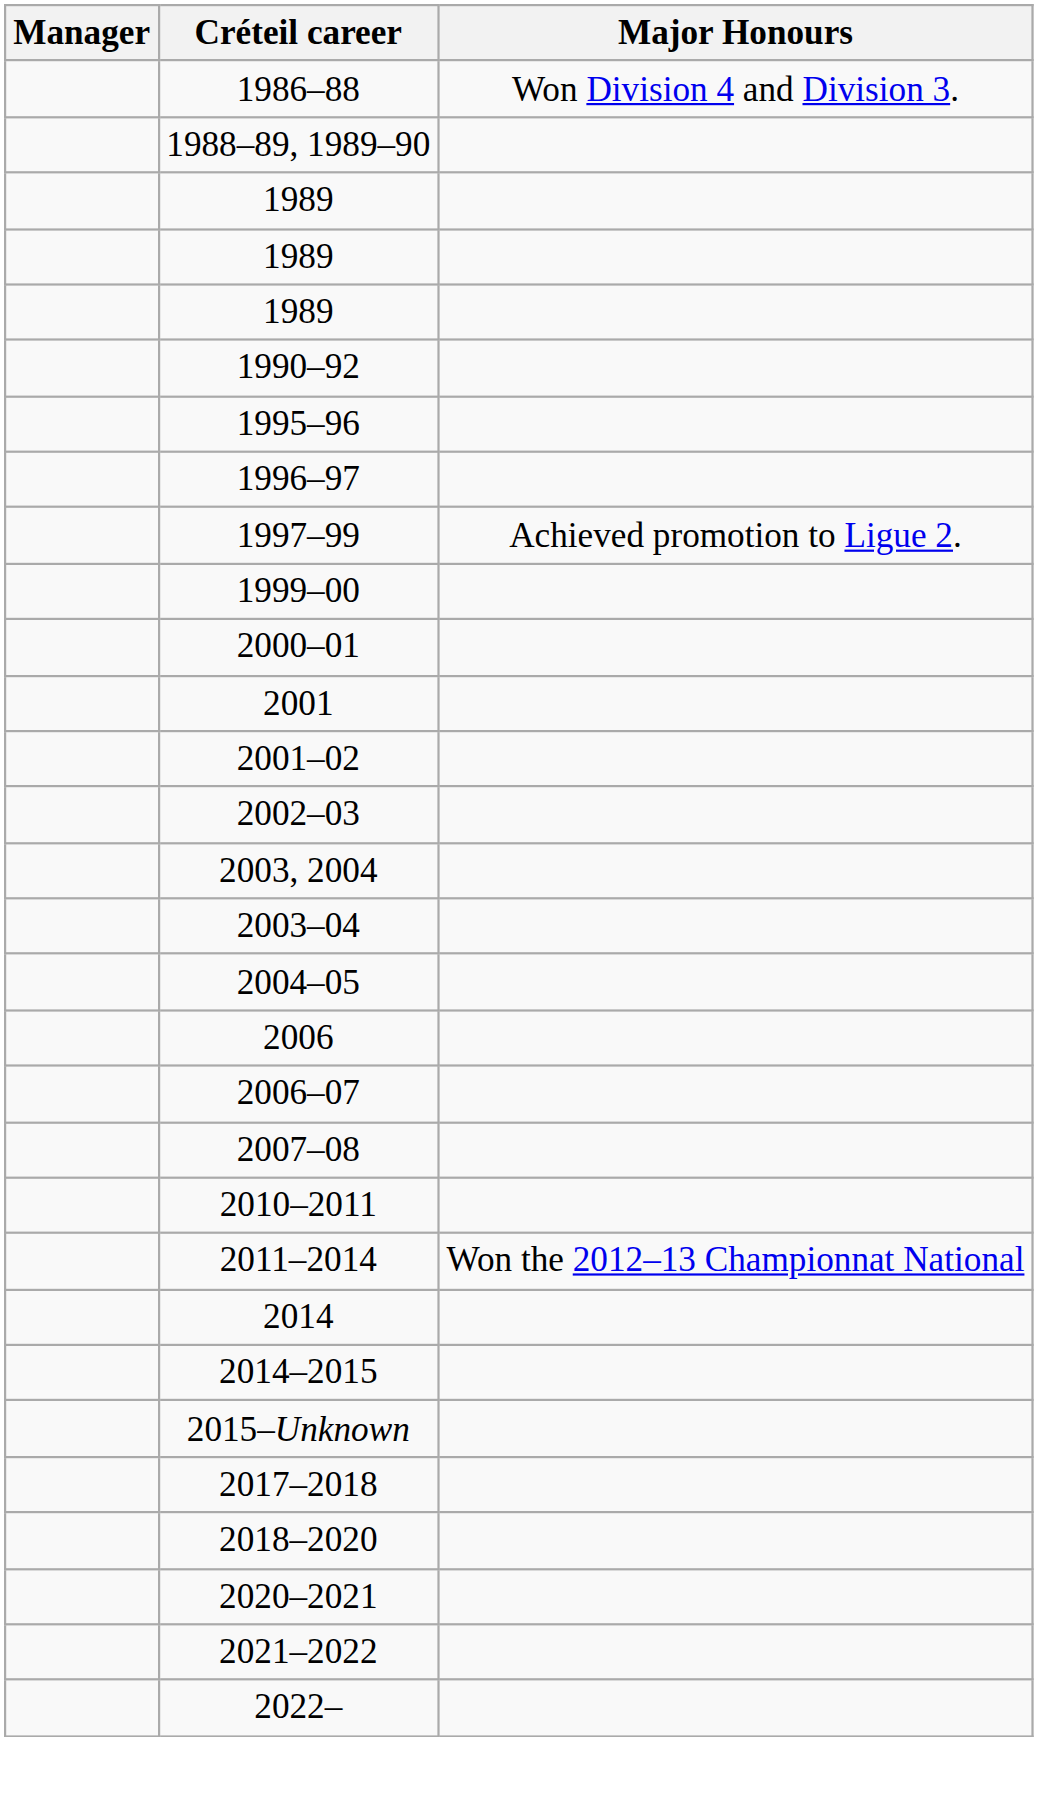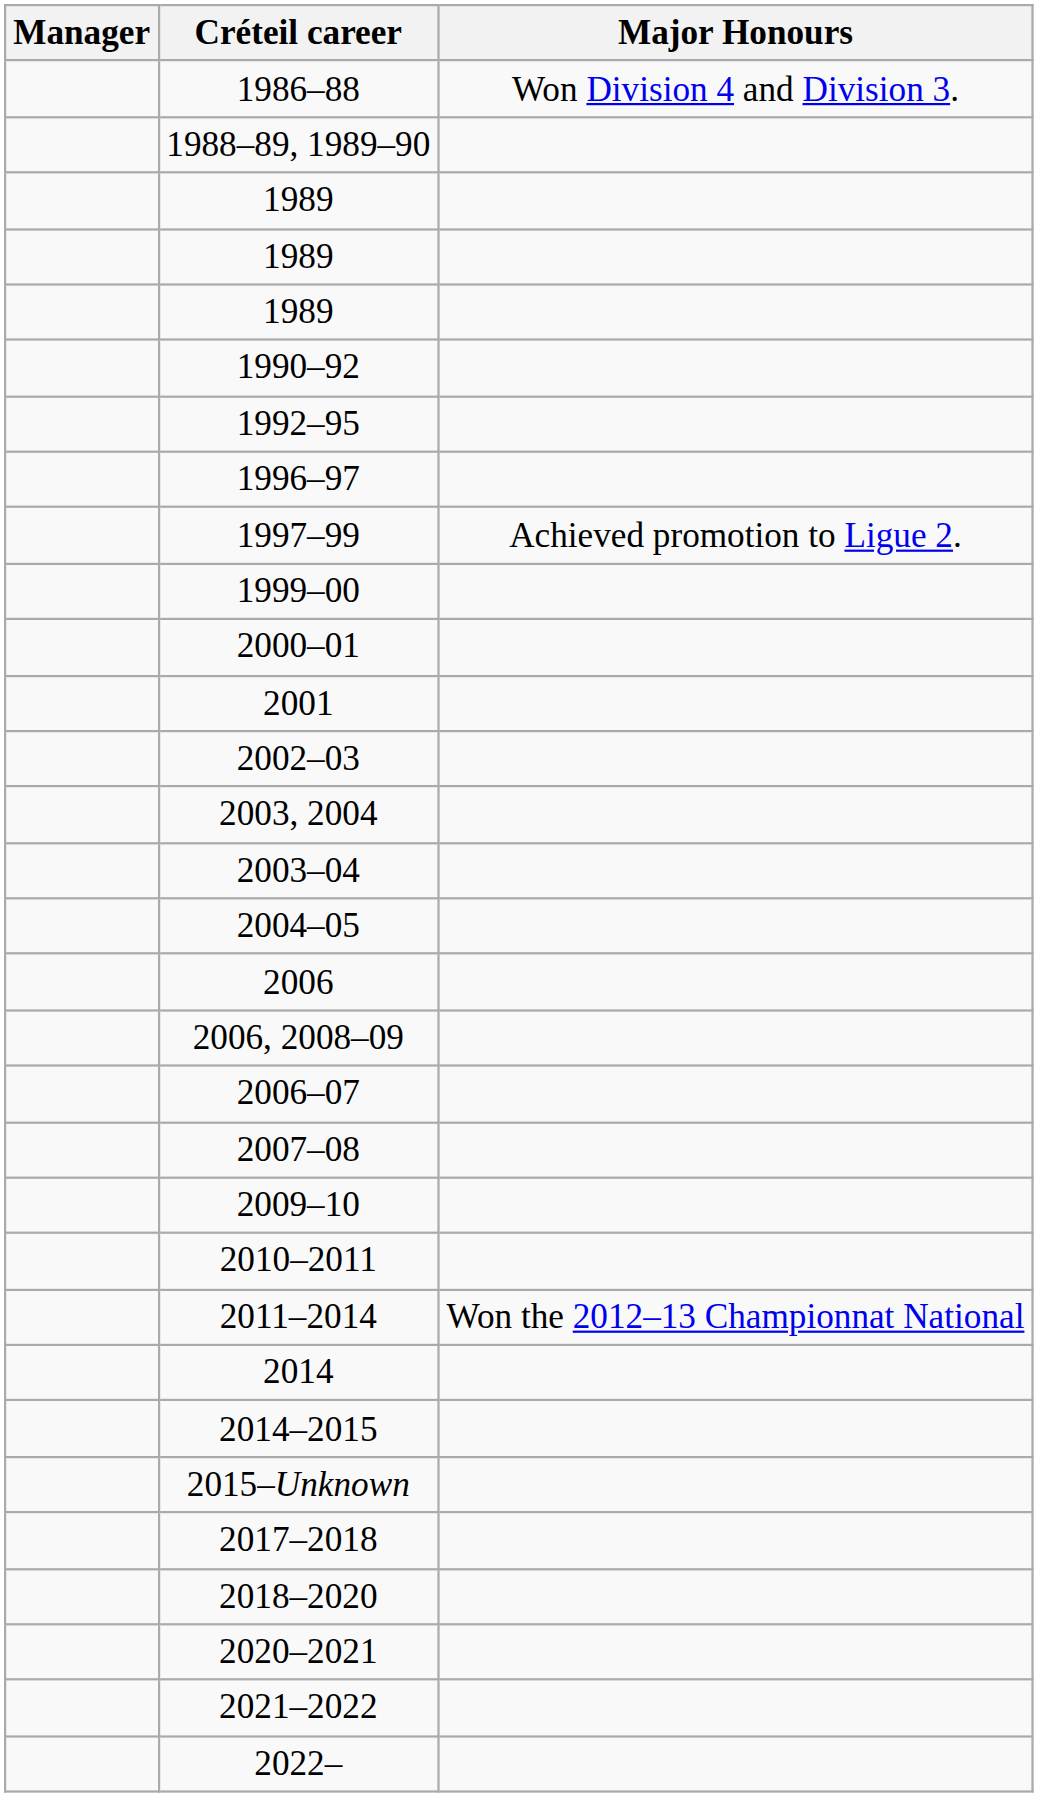+ row: 1992–95
- row: 1995–96
- row: 2001–02
+ row: 2006, 2008–09
+ row: 2009–10
